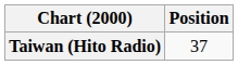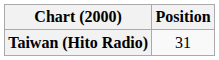Taiwan (Hito Radio) | Position: 37 -> 31
